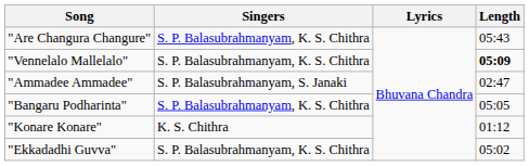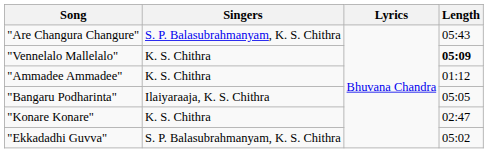"Vennelalo Mallelalo" | Singers: S. P. Balasubrahmanyam, K. S. Chithra -> K. S. Chithra
"Ammadee Ammadee" | Singers: S. P. Balasubrahmanyam, S. Janaki -> K. S. Chithra
"Ammadee Ammadee" | Length: 02:47 -> 01:12
"Bangaru Podharinta" | Singers: S. P. Balasubrahmanyam, K. S. Chithra -> Ilaiyaraaja, K. S. Chithra
"Konare Konare" | Length: 01:12 -> 02:47
